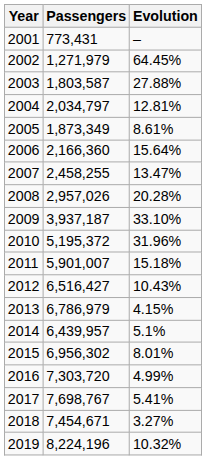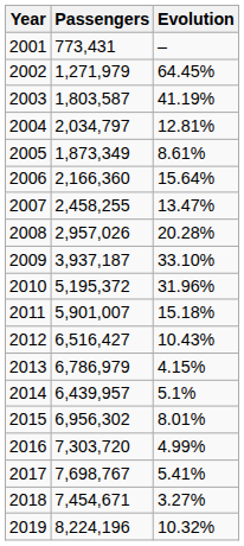2003 | Evolution: 27.88% -> 41.19%
